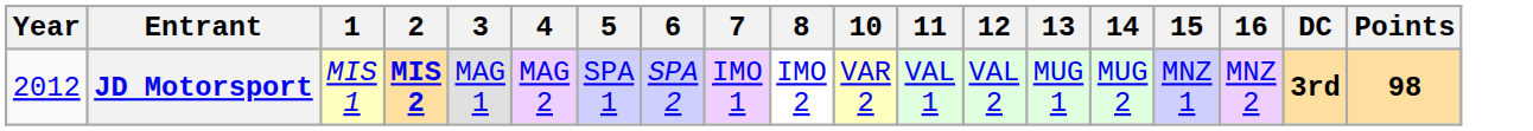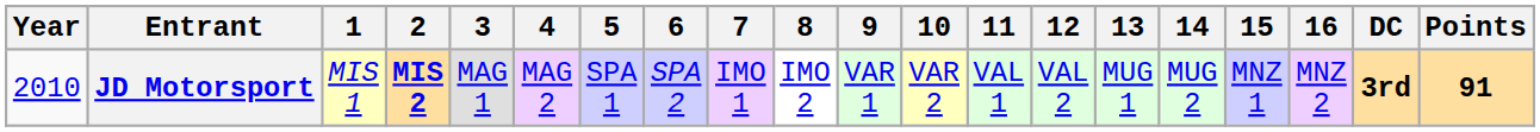+ column: 9 | VAR 1
JD Motorsport | Year: 2012 -> 2010
JD Motorsport | Points: 98 -> 91
